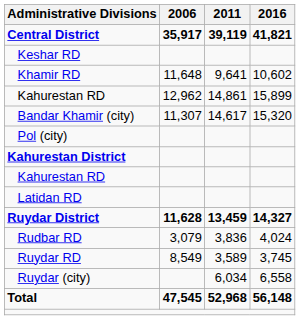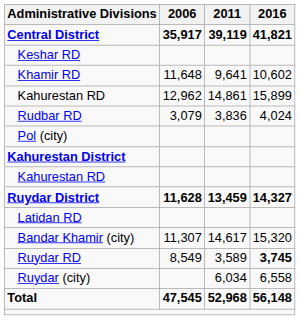rows swapped: Bandar Khamir (city) <-> Rudbar RD
rows swapped: Latidan RD <-> Ruydar District
Ruydar RD | 2016: normal -> bold
